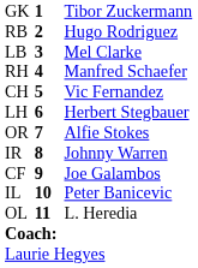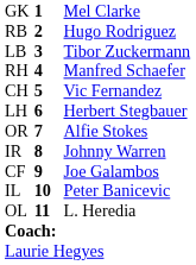GK | column 3: Tibor Zuckermann -> Mel Clarke
LB | column 3: Mel Clarke -> Tibor Zuckermann
